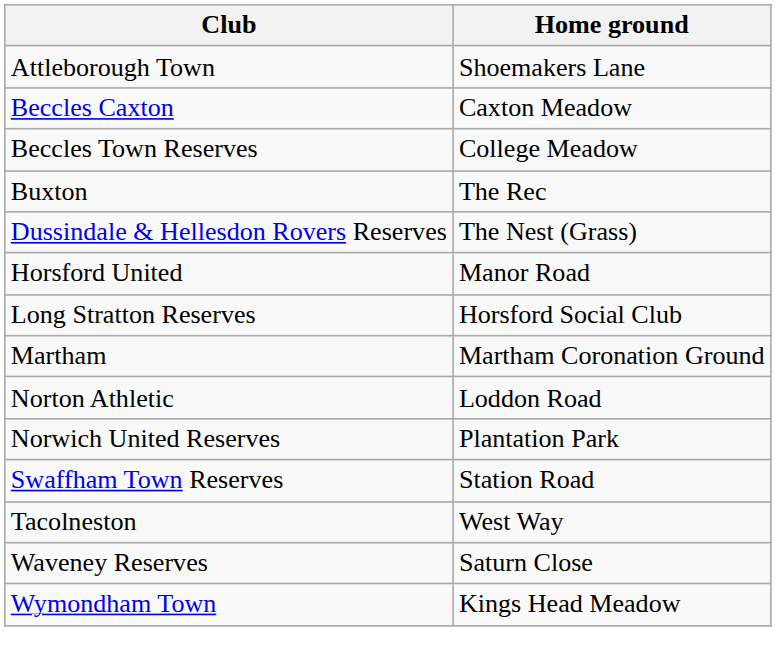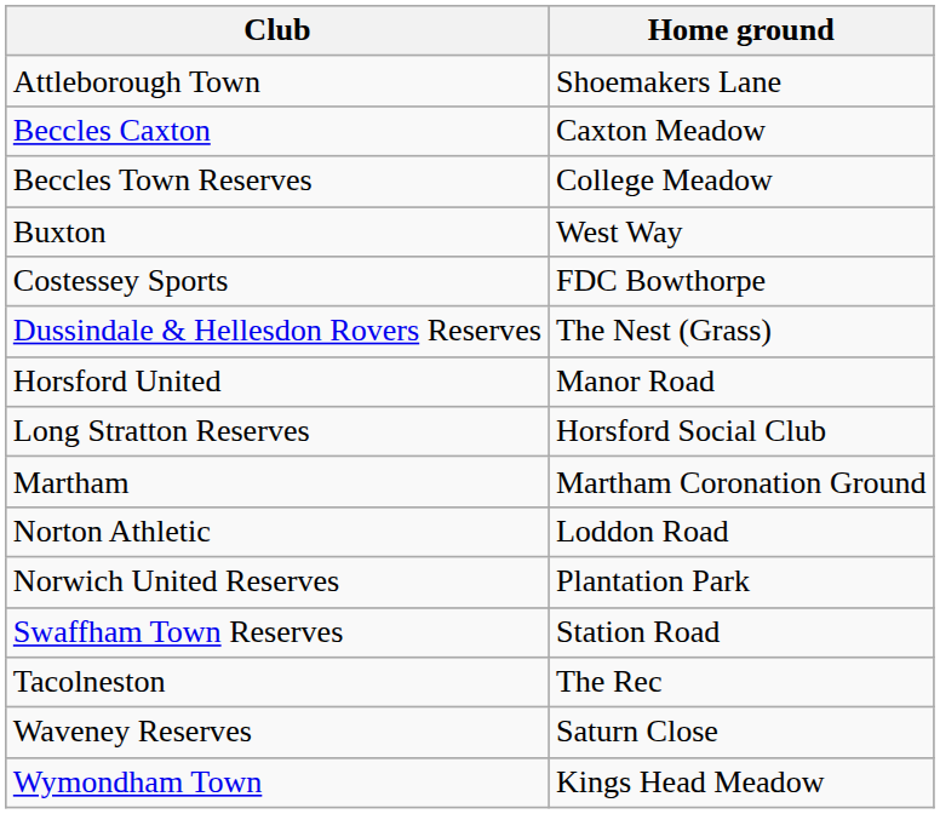Buxton | Home ground: The Rec -> West Way
+ row: Costessey Sports | FDC Bowthorpe
Tacolneston | Home ground: West Way -> The Rec
